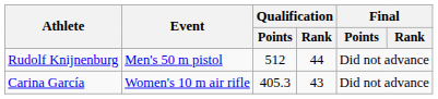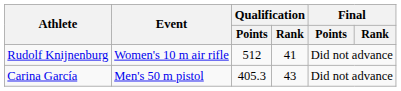Rudolf Knijnenburg | Event: Men's 50 m pistol -> Women's 10 m air rifle
Rudolf Knijnenburg | Qualification / Rank: 44 -> 41
Carina García | Event: Women's 10 m air rifle -> Men's 50 m pistol
